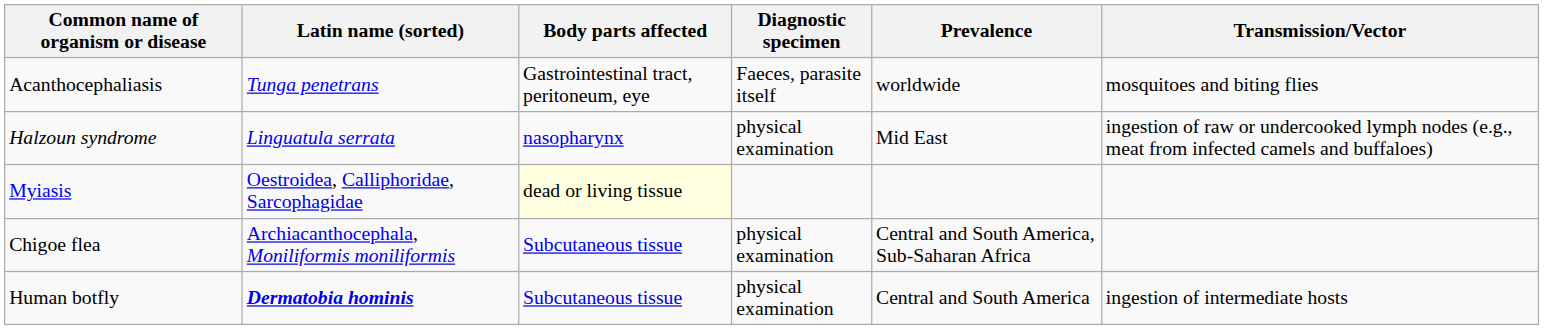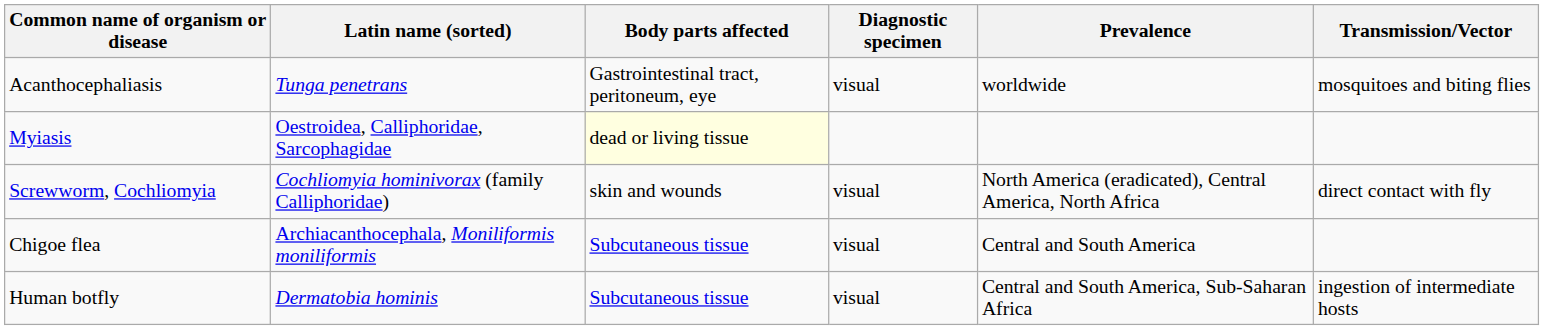Acanthocephaliasis | Diagnostic specimen: Faeces, parasite itself -> visual
- row: Halzoun syndrome | Linguatula serrata | nasopharynx | physical examination | Mid East | ingestion of raw or undercooked lymph nodes (e.g., meat from infected camels and buffaloes)
+ row: Screwworm, Cochliomyia | Cochliomyia hominivorax (family Calliphoridae) | skin and wounds | visual | North America (eradicated), Central America, North Africa | direct contact with fly
Chigoe flea | Diagnostic specimen: physical examination -> visual
Chigoe flea | Prevalence: Central and South America, Sub-Saharan Africa -> Central and South America
Human botfly | Latin name (sorted): bold -> normal
Human botfly | Diagnostic specimen: physical examination -> visual
Human botfly | Prevalence: Central and South America -> Central and South America, Sub-Saharan Africa
